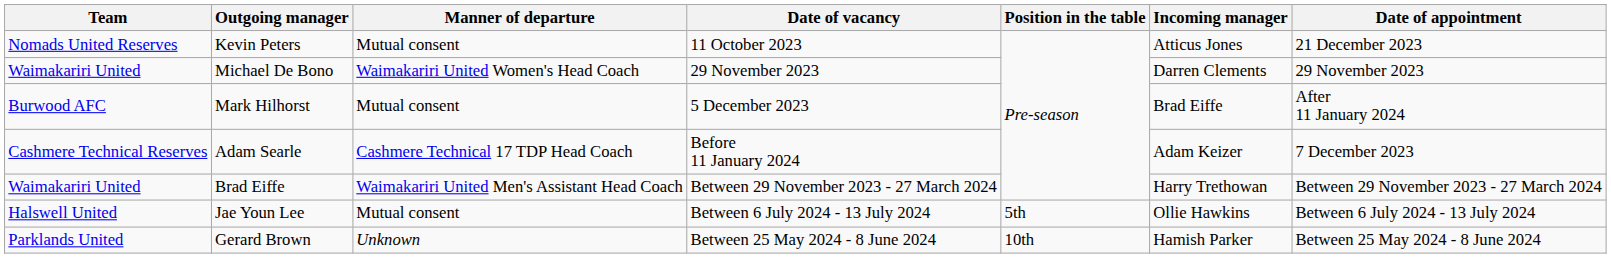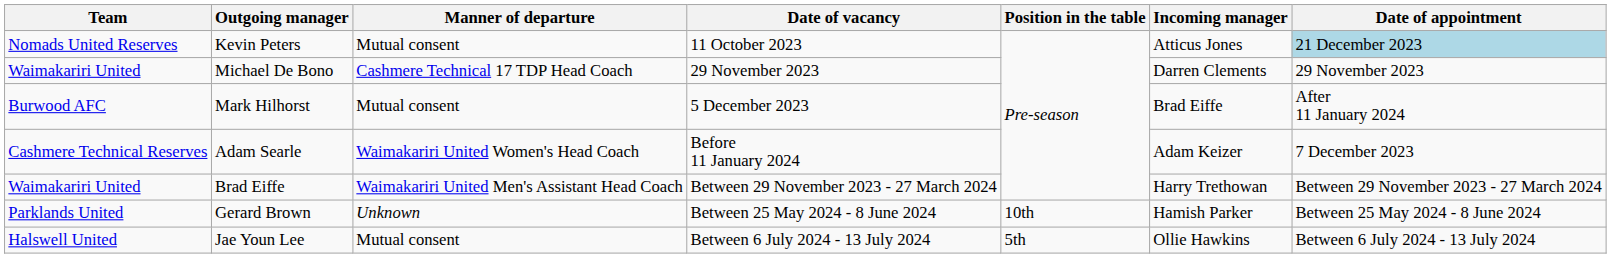Kevin Peters | Date of appointment: no background -> lightblue background
Michael De Bono | Manner of departure: Waimakariri United Women's Head Coach -> Cashmere Technical 17 TDP Head Coach
Adam Searle | Manner of departure: Cashmere Technical 17 TDP Head Coach -> Waimakariri United Women's Head Coach
rows swapped: Gerard Brown <-> Jae Youn Lee
